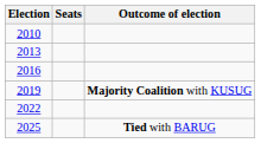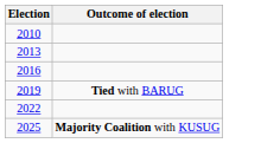- column: Seats
2019 | Outcome of election: Majority Coalition with KUSUG -> Tied with BARUG
2025 | Outcome of election: Tied with BARUG -> Majority Coalition with KUSUG
